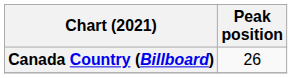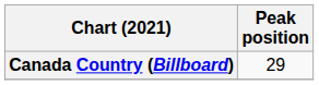Canada Country (Billboard) | Peak position: 26 -> 29
